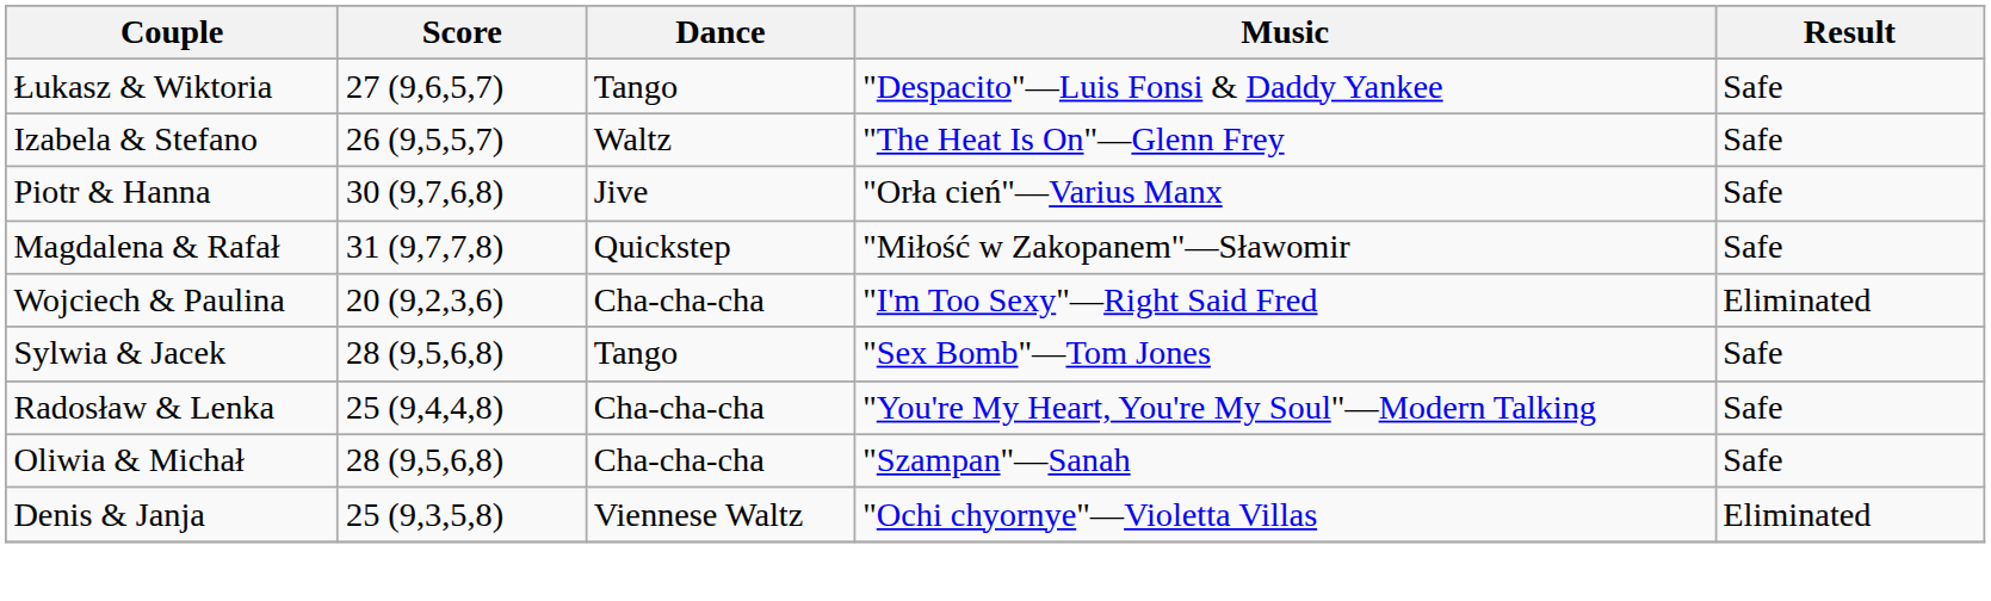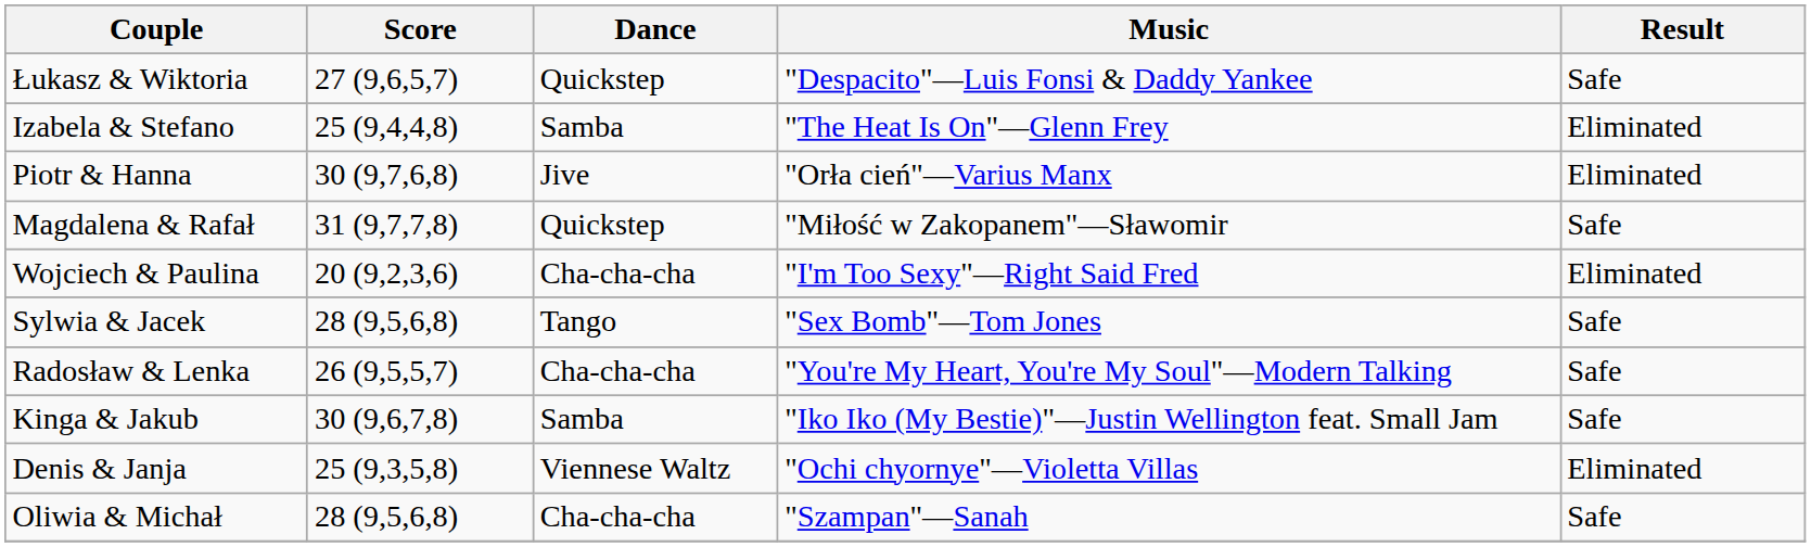Łukasz & Wiktoria | Dance: Tango -> Quickstep
Izabela & Stefano | Score: 26 (9,5,5,7) -> 25 (9,4,4,8)
Izabela & Stefano | Dance: Waltz -> Samba
Izabela & Stefano | Result: Safe -> Eliminated
Piotr & Hanna | Result: Safe -> Eliminated
Radosław & Lenka | Score: 25 (9,4,4,8) -> 26 (9,5,5,7)
+ row: Kinga & Jakub | 30 (9,6,7,8) | Samba | "Iko Iko (My Bestie)"—Justin Wellington feat. Small Jam | Safe
rows swapped: Denis & Janja <-> Oliwia & Michał
